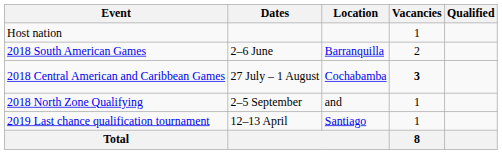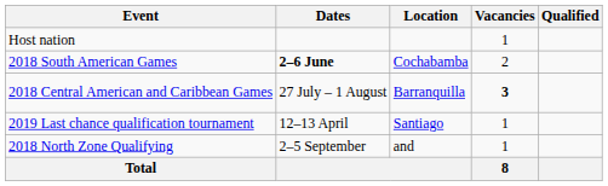2018 South American Games | Dates: normal -> bold
2018 South American Games | Location: Barranquilla -> Cochabamba
2018 Central American and Caribbean Games | Location: Cochabamba -> Barranquilla
rows swapped: 2018 North Zone Qualifying <-> 2019 Last chance qualification tournament
